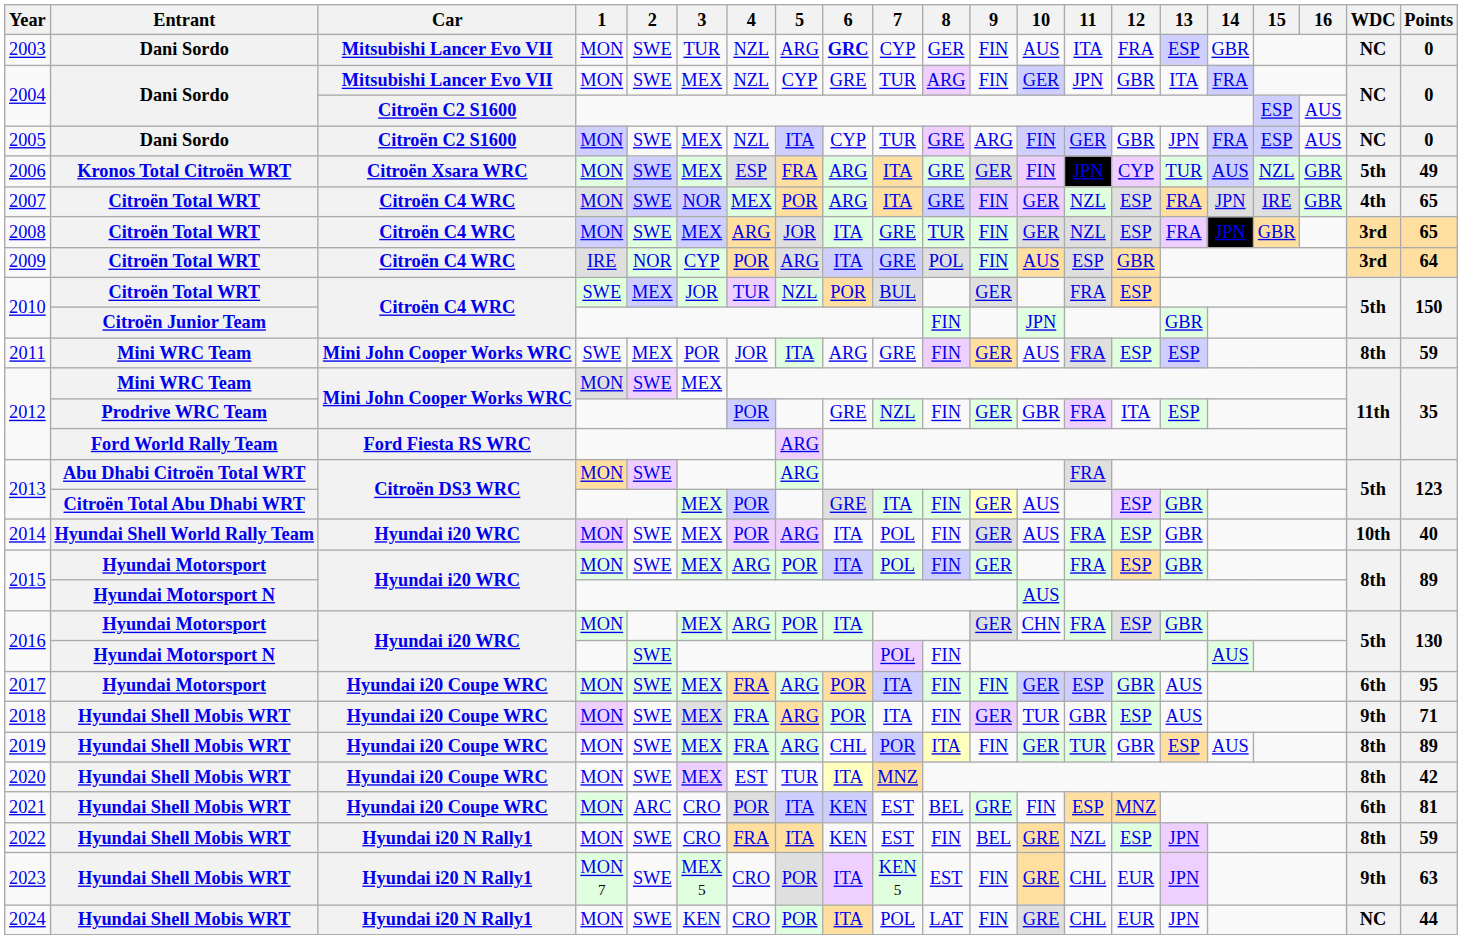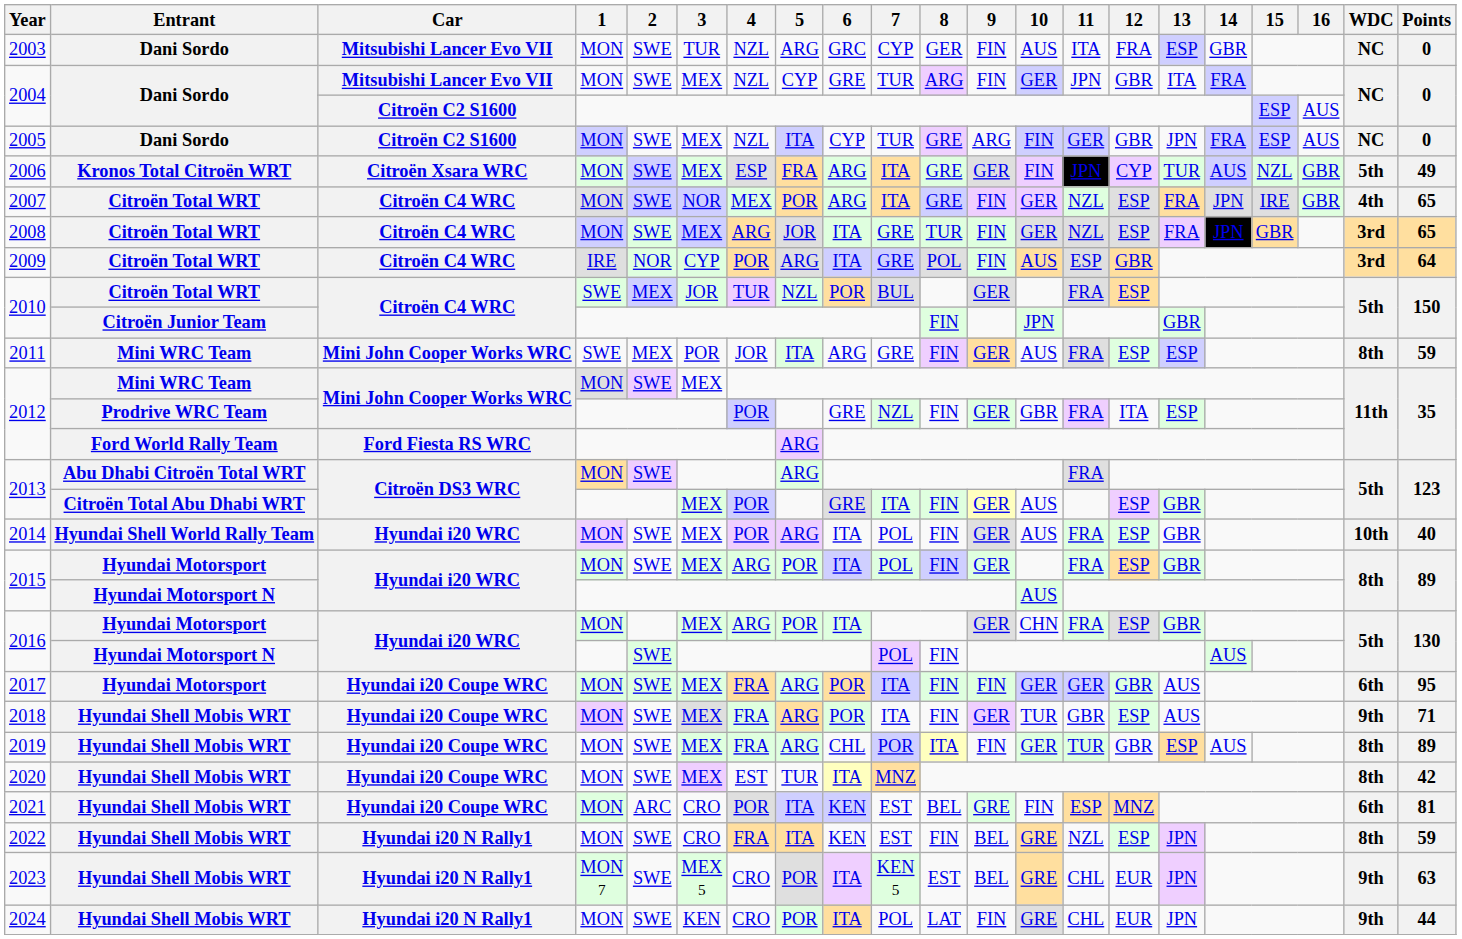2003 | 6: bold -> normal
2017 | 11: ESP -> GER
2023 | 9: FIN -> BEL
2024 | WDC: NC -> 9th
